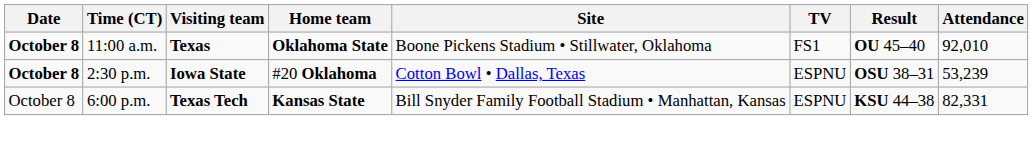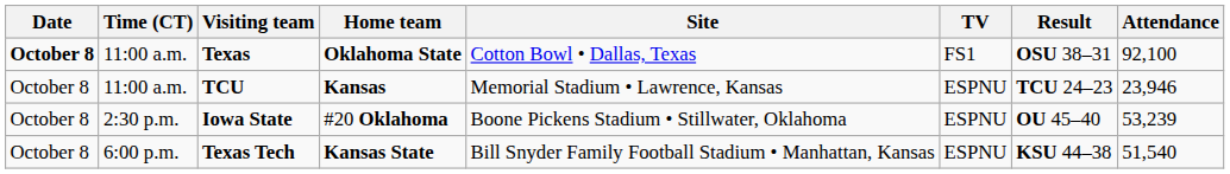Texas | Site: Boone Pickens Stadium • Stillwater, Oklahoma -> Cotton Bowl • Dallas, Texas
Texas | Result: OU 45–40 -> OSU 38–31
Texas | Attendance: 92,010 -> 92,100
+ row: October 8 | 11:00 a.m. | TCU | Kansas | Memorial Stadium • Lawrence, Kansas | ESPNU | TCU 24–23 | 23,946
Iowa State | Date: bold -> normal
Iowa State | Site: Cotton Bowl • Dallas, Texas -> Boone Pickens Stadium • Stillwater, Oklahoma
Iowa State | Result: OSU 38–31 -> OU 45–40
Texas Tech | Attendance: 82,331 -> 51,540
